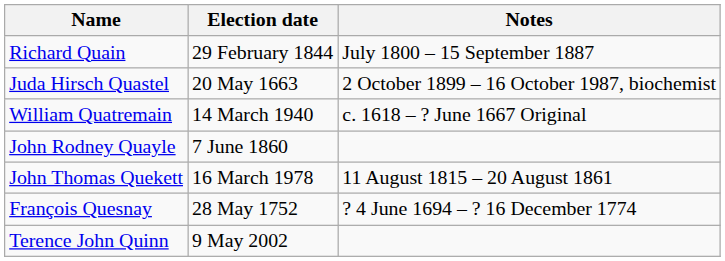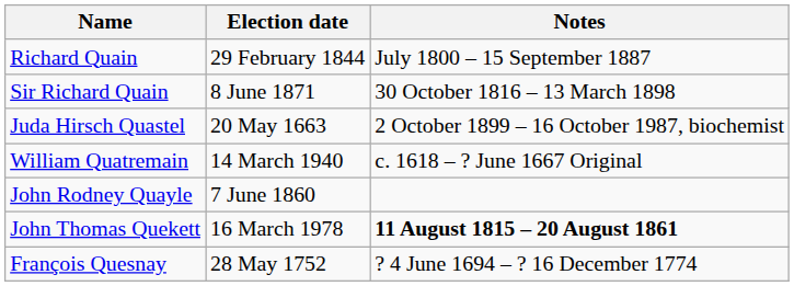+ row: Sir Richard Quain | 8 June 1871 | 30 October 1816 – 13 March 1898
John Thomas Quekett | Notes: normal -> bold
- row: Terence John Quinn | 9 May 2002
